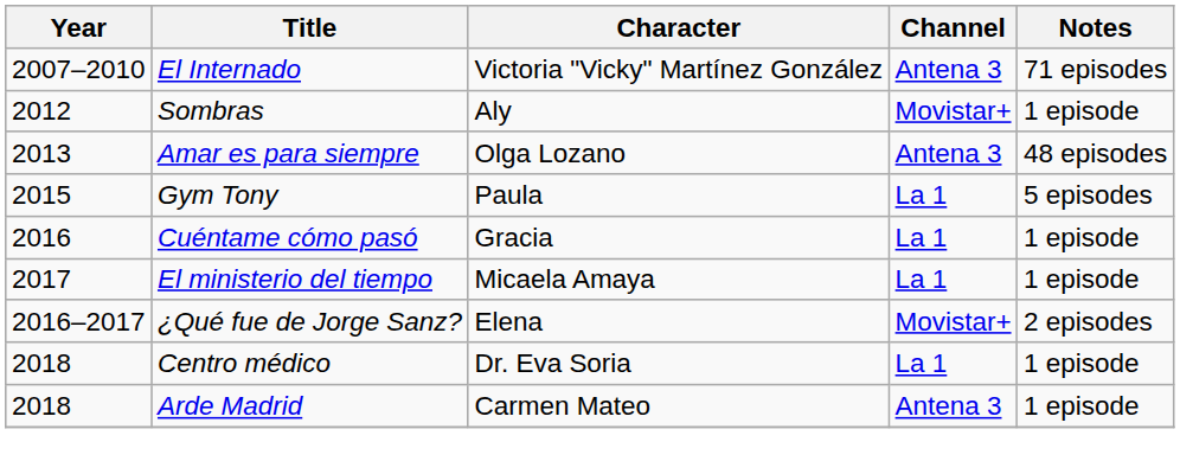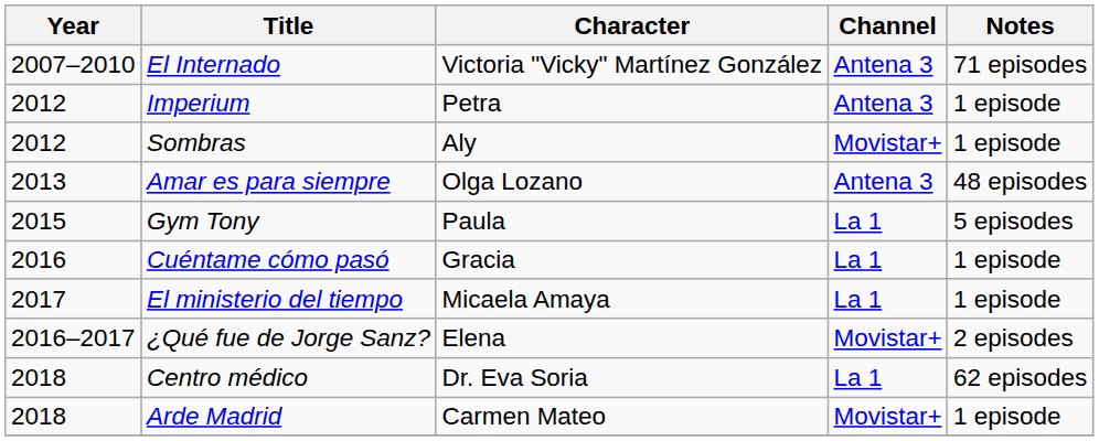+ row: 2012 | Imperium | Petra | Antena 3 | 1 episode
Centro médico | Notes: 1 episode -> 62 episodes
Arde Madrid | Channel: Antena 3 -> Movistar+
